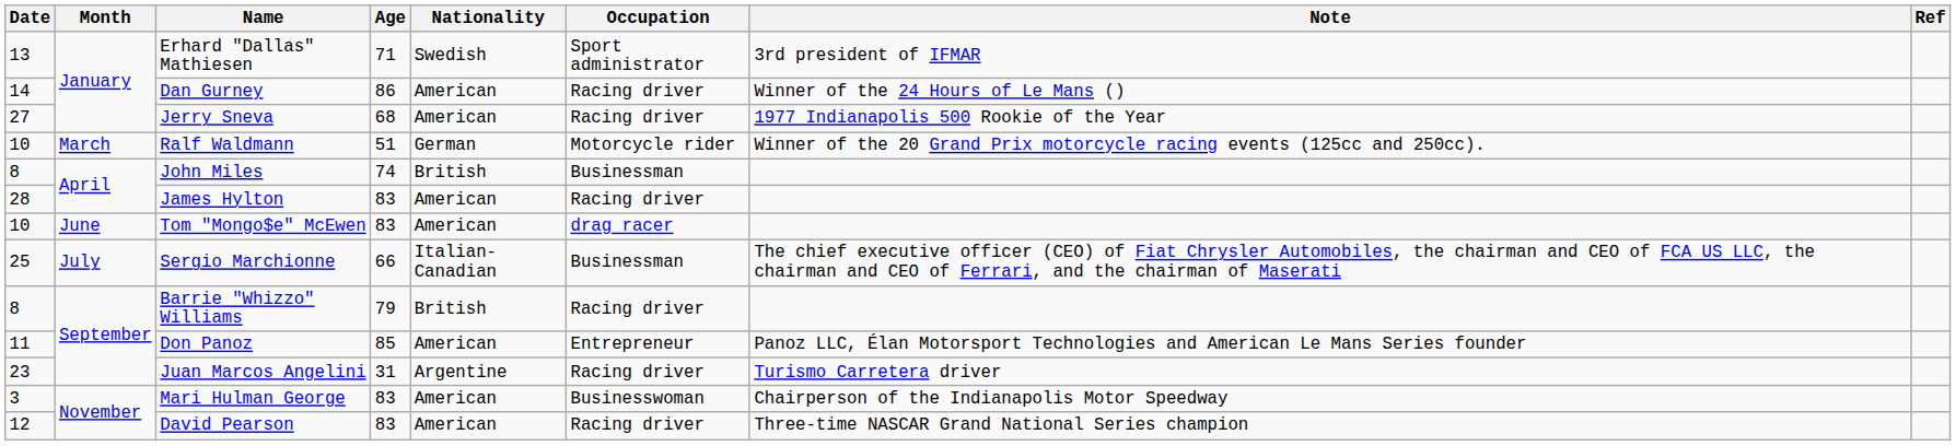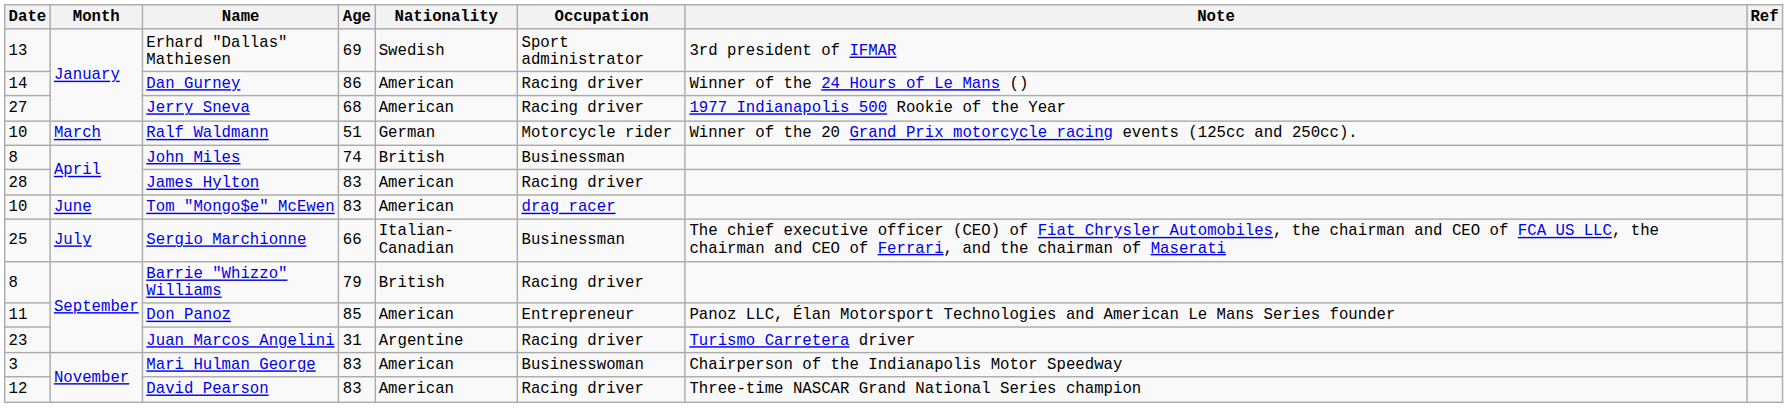Erhard "Dallas" Mathiesen | Age: 71 -> 69
